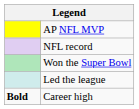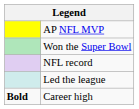rows swapped: Won the Super Bowl <-> NFL record
